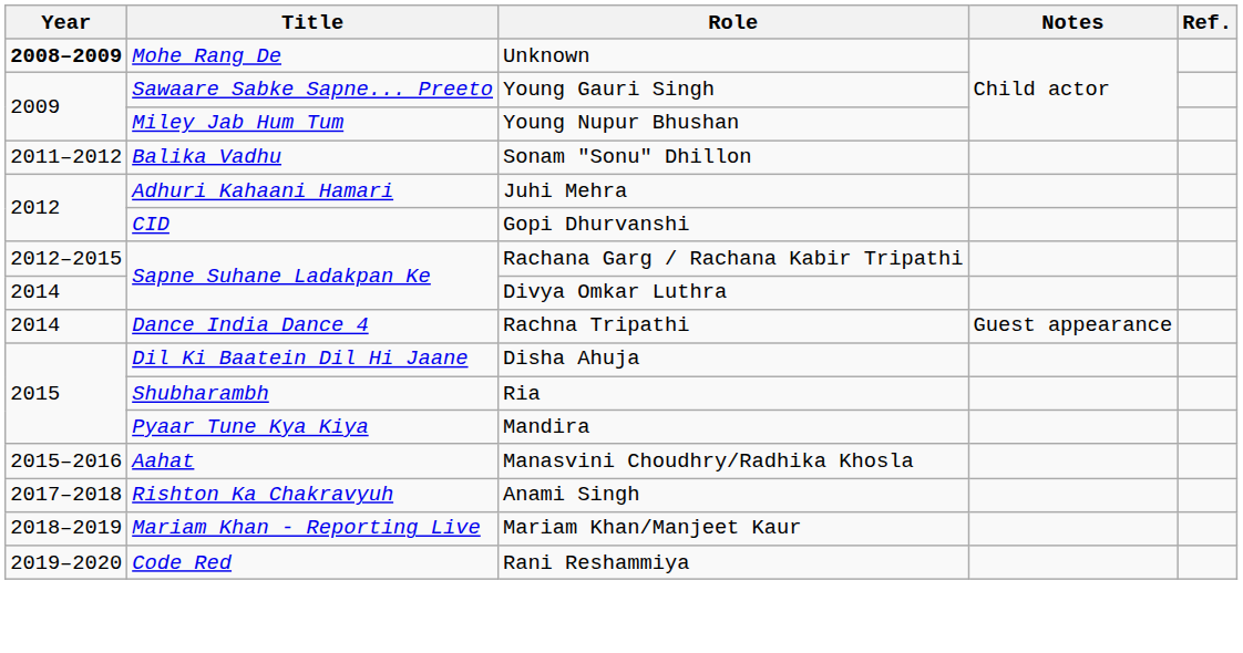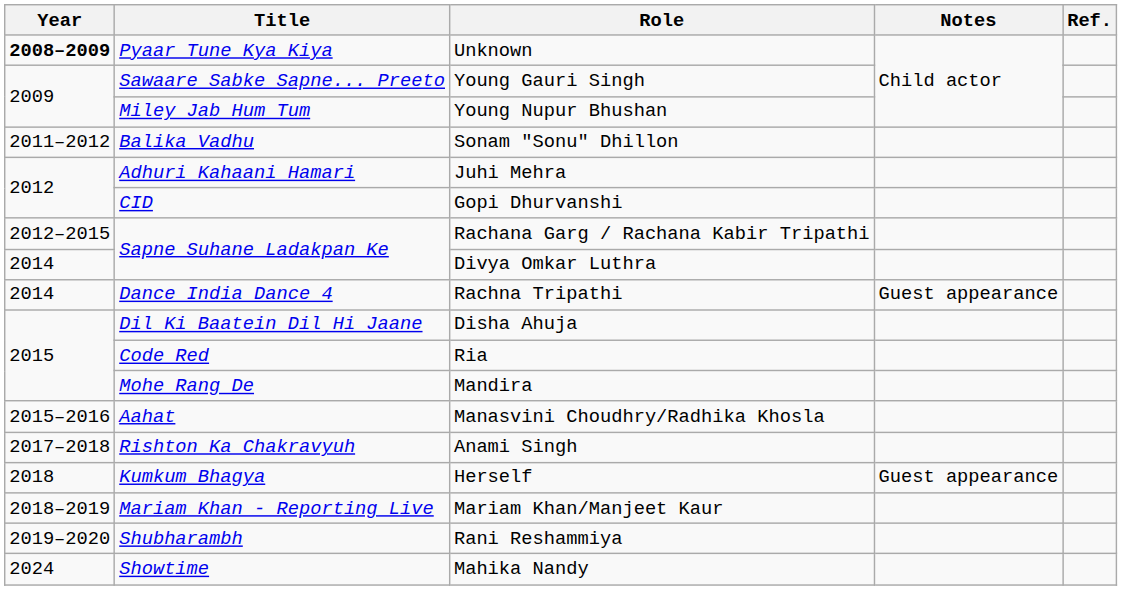Unknown | Title: Mohe Rang De -> Pyaar Tune Kya Kiya
Ria | Title: Shubharambh -> Code Red
Mandira | Title: Pyaar Tune Kya Kiya -> Mohe Rang De
+ row: 2018 | Kumkum Bhagya | Herself | Guest appearance
Rani Reshammiya | Title: Code Red -> Shubharambh
+ row: 2024 | Showtime | Mahika Nandy
